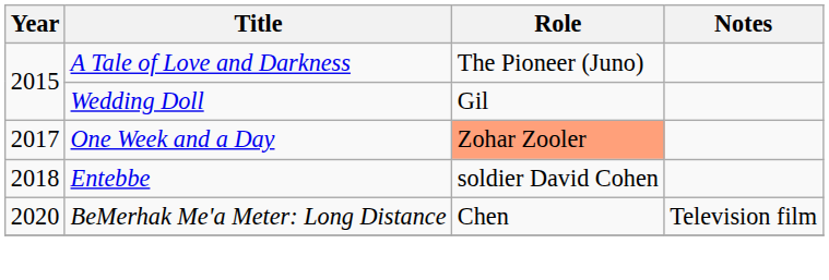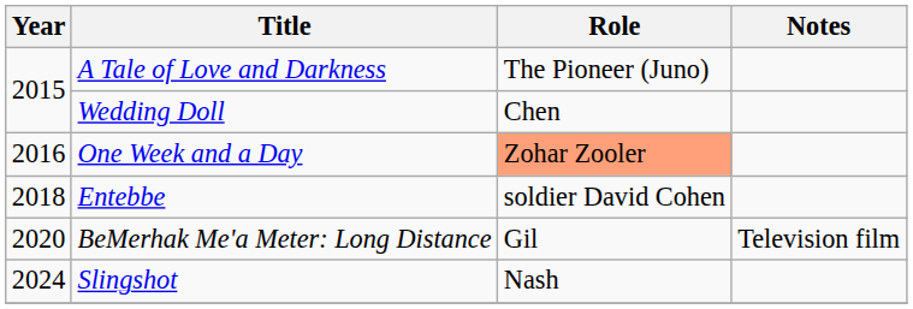Wedding Doll | Role: Gil -> Chen
One Week and a Day | Year: 2017 -> 2016
BeMerhak Me'a Meter: Long Distance | Role: Chen -> Gil
+ row: 2024 | Slingshot | Nash
